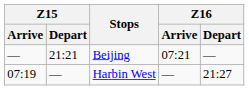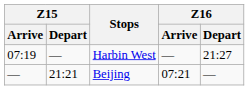rows swapped: Beijing <-> Harbin West
